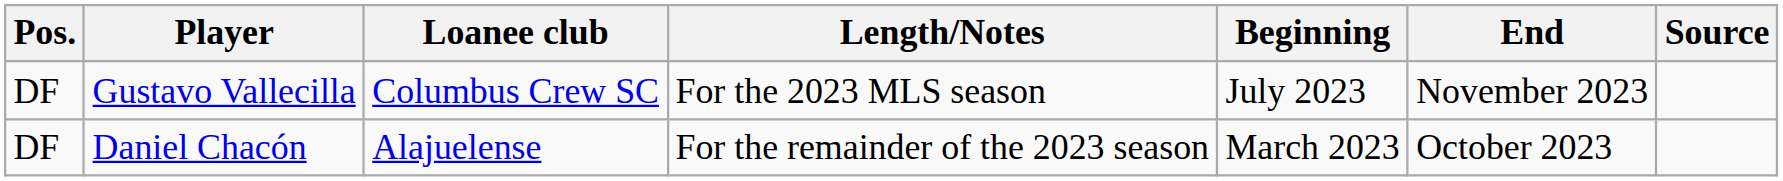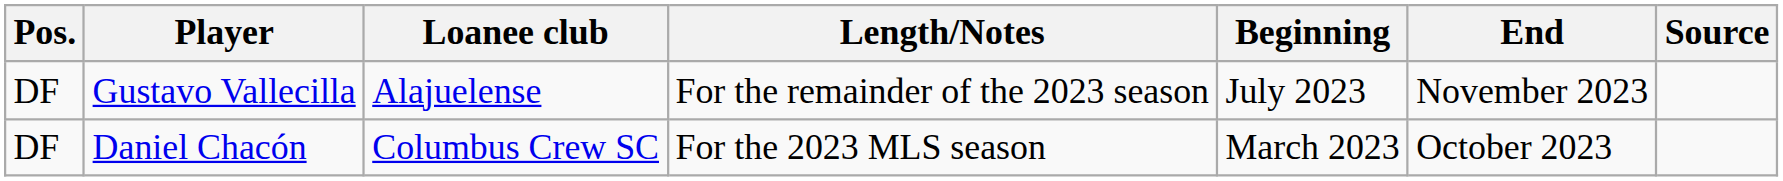Gustavo Vallecilla | Loanee club: Columbus Crew SC -> Alajuelense
Gustavo Vallecilla | Length/Notes: For the 2023 MLS season -> For the remainder of the 2023 season
Daniel Chacón | Loanee club: Alajuelense -> Columbus Crew SC
Daniel Chacón | Length/Notes: For the remainder of the 2023 season -> For the 2023 MLS season
